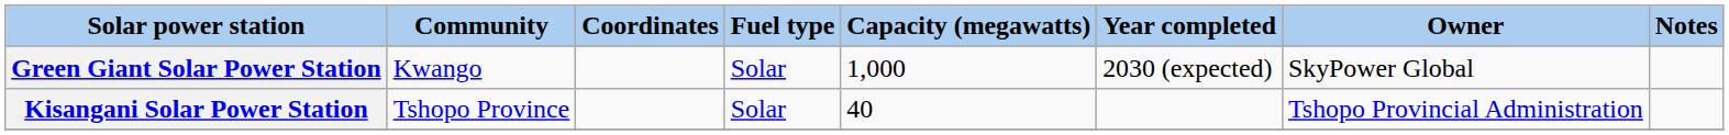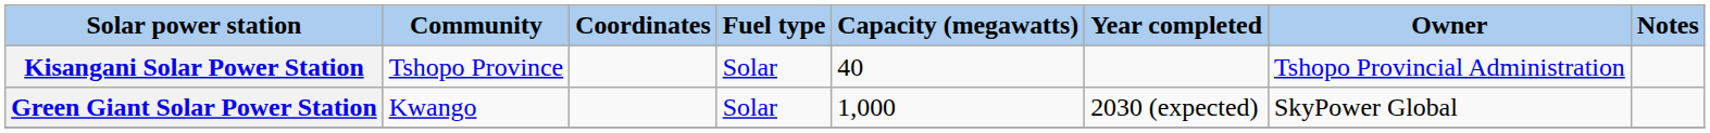rows swapped: Green Giant Solar Power Station <-> Kisangani Solar Power Station
